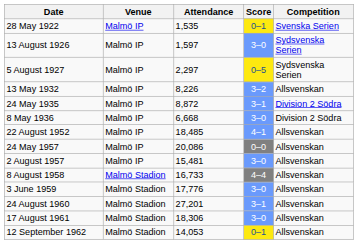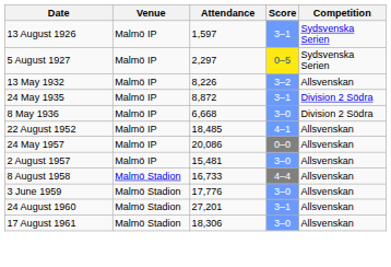- row: 28 May 1922 | Malmö IP | 1,535 | 0–1 | Svenska Serien
13 August 1926 | Score: 3–0 -> 3–1
- row: 12 September 1962 | Malmö Stadion | 14,053 | 0–1 | Allsvenskan
